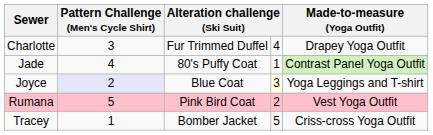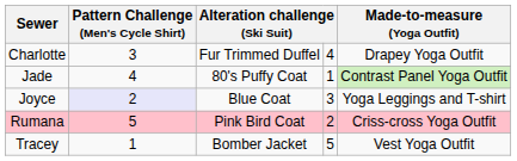Joyce | column 4: lightyellow background -> no background
Rumana | Made-to-measure (Yoga Outfit): Vest Yoga Outfit -> Criss-cross Yoga Outfit
Tracey | Made-to-measure (Yoga Outfit): Criss-cross Yoga Outfit -> Vest Yoga Outfit
